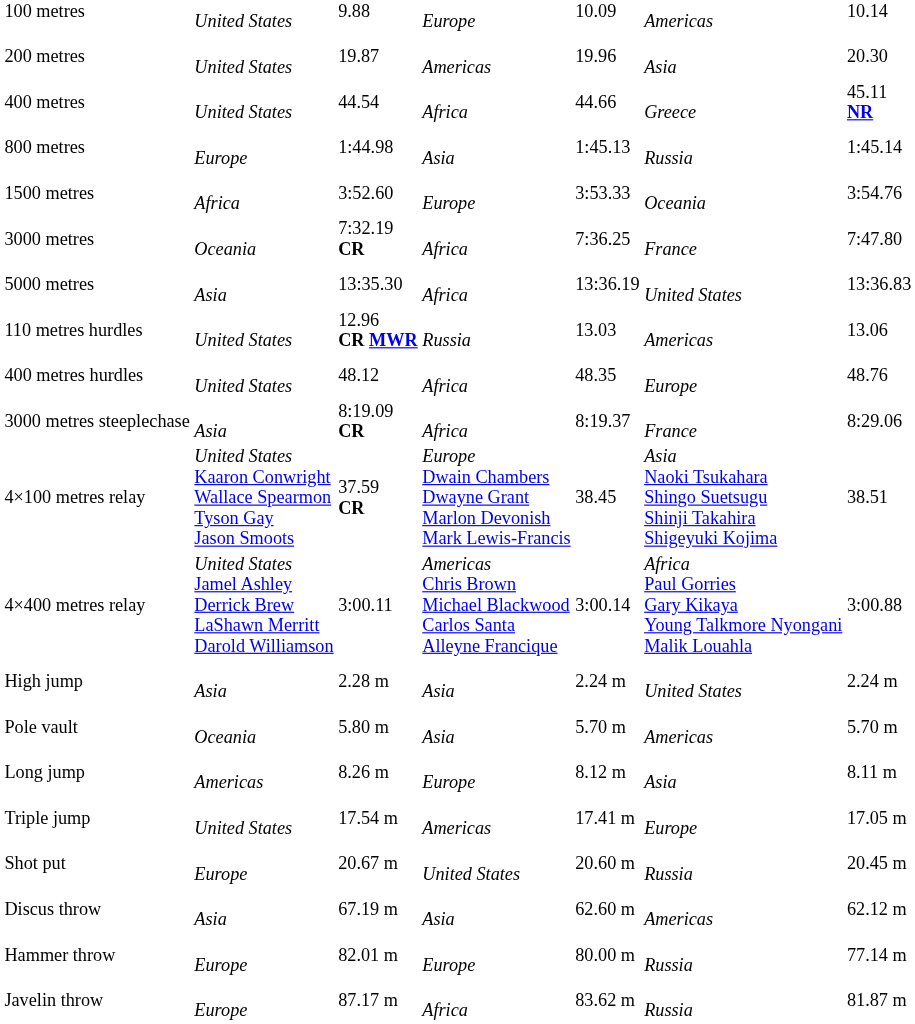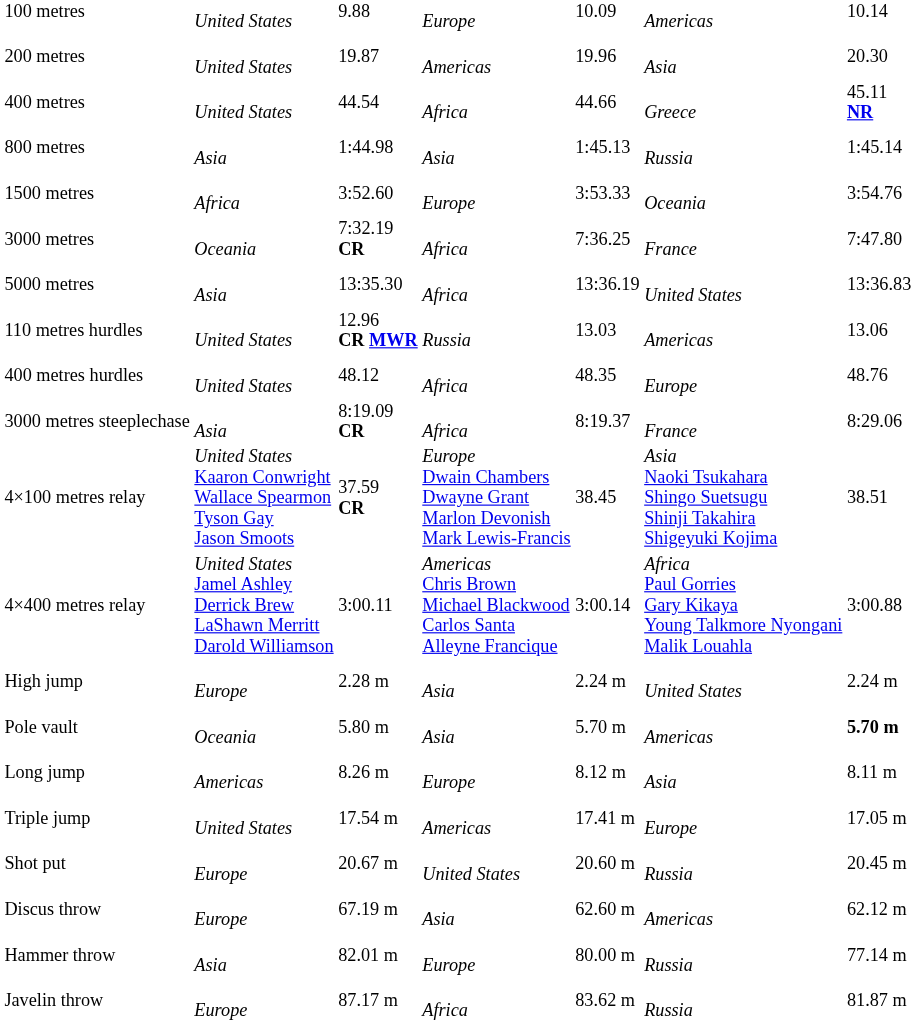800 metres | column 2: Europe -> Asia
High jump | column 2: Asia -> Europe
Pole vault | column 7: normal -> bold
Discus throw | column 2: Asia -> Europe
Hammer throw | column 2: Europe -> Asia
